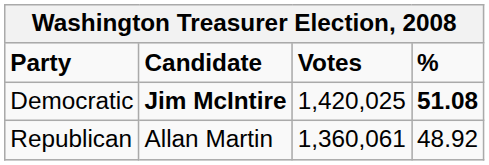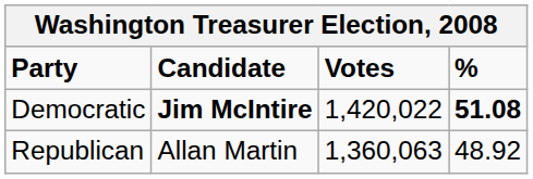Democratic | Votes: 1,420,025 -> 1,420,022
Republican | Votes: 1,360,061 -> 1,360,063
